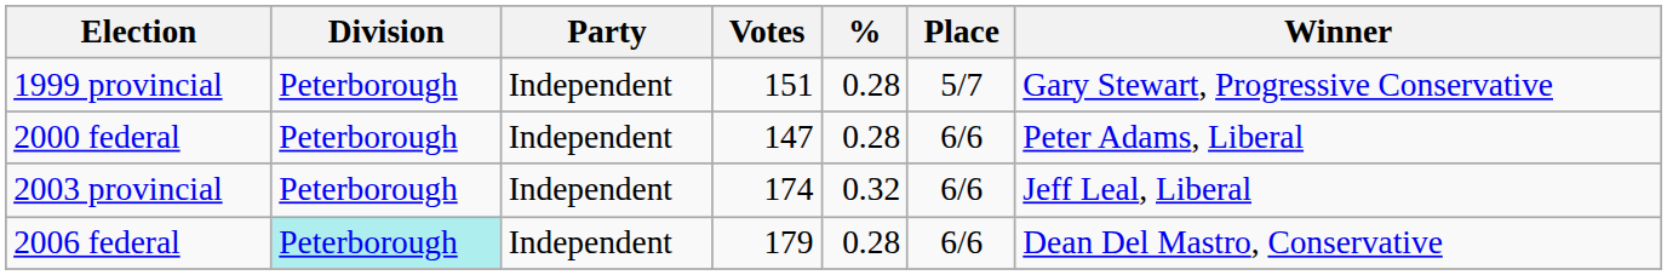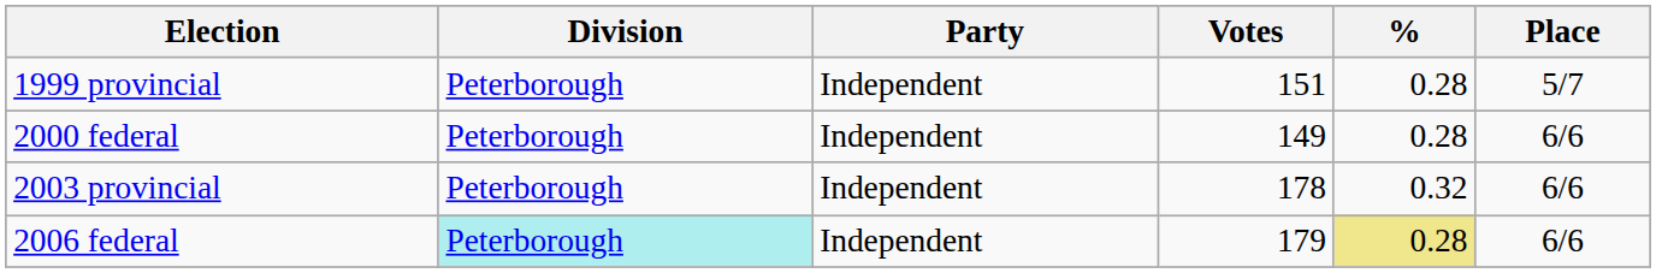- column: Winner | Gary Stewart, Progressive Conservative | Peter Adams, Liberal | Jeff Leal, Liberal | Dean Del Mastro, Conservative
2000 federal | Votes: 147 -> 149
2003 provincial | Votes: 174 -> 178
2006 federal | %: no background -> khaki background
